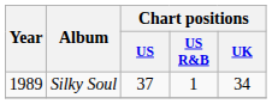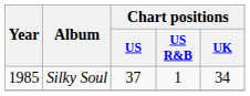Silky Soul | Year: 1989 -> 1985
